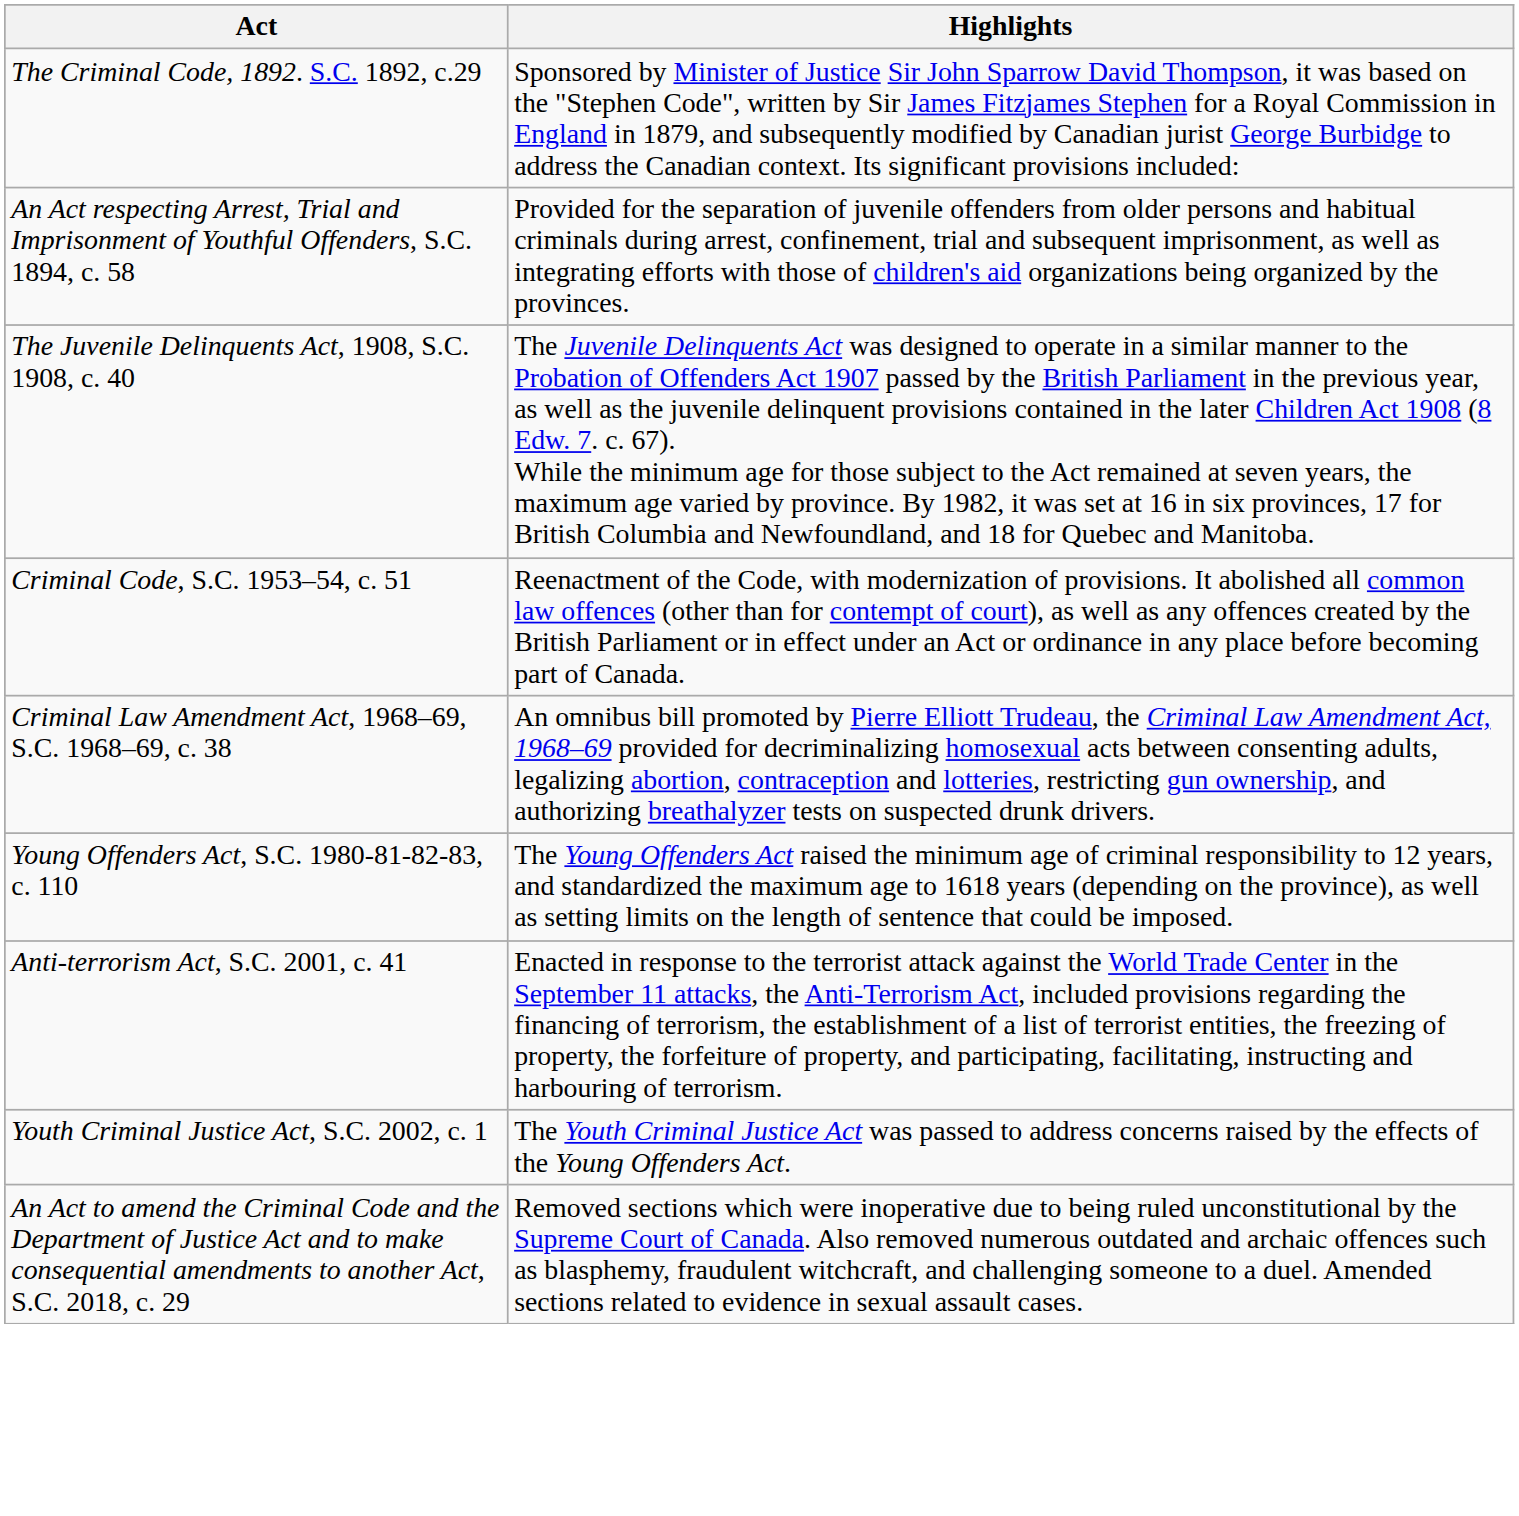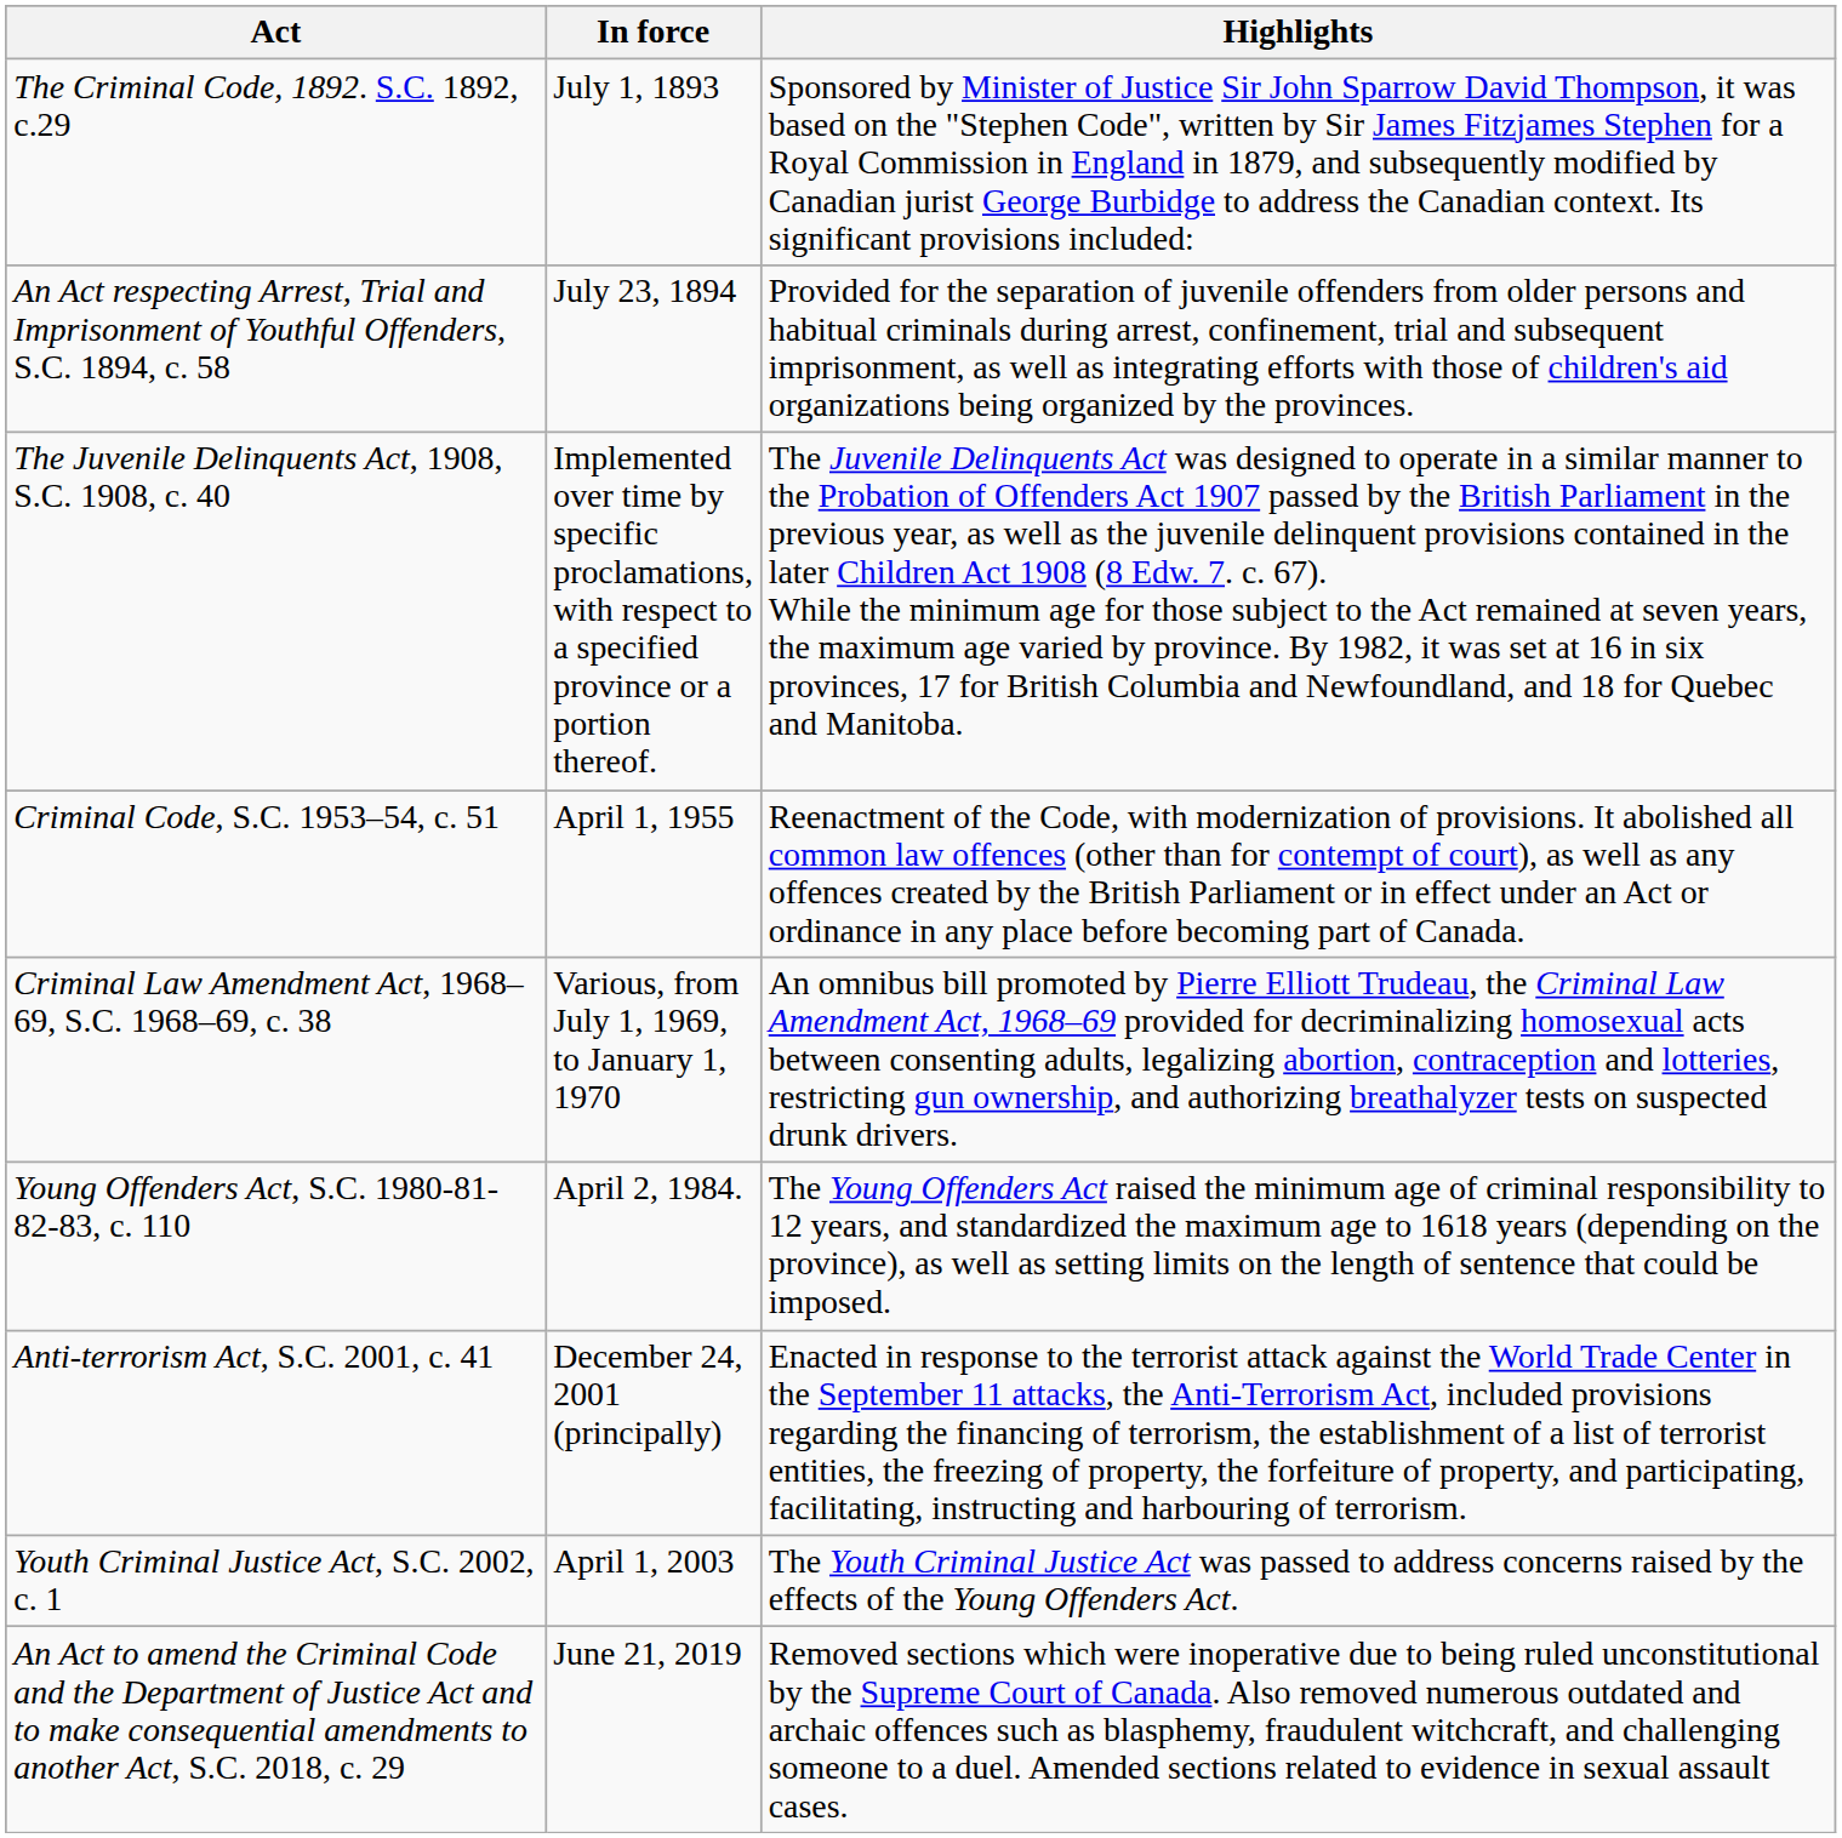+ column: In force | July 1, 1893 | July 23, 1894 | Implemented over time by specific proclamations, with respect to a specified province or a portion thereof. | April 1, 1955 | Various, from July 1, 1969, to January 1, 1970 | April 2, 1984. | December 24, 2001 (principally) | April 1, 2003 | June 21, 2019
